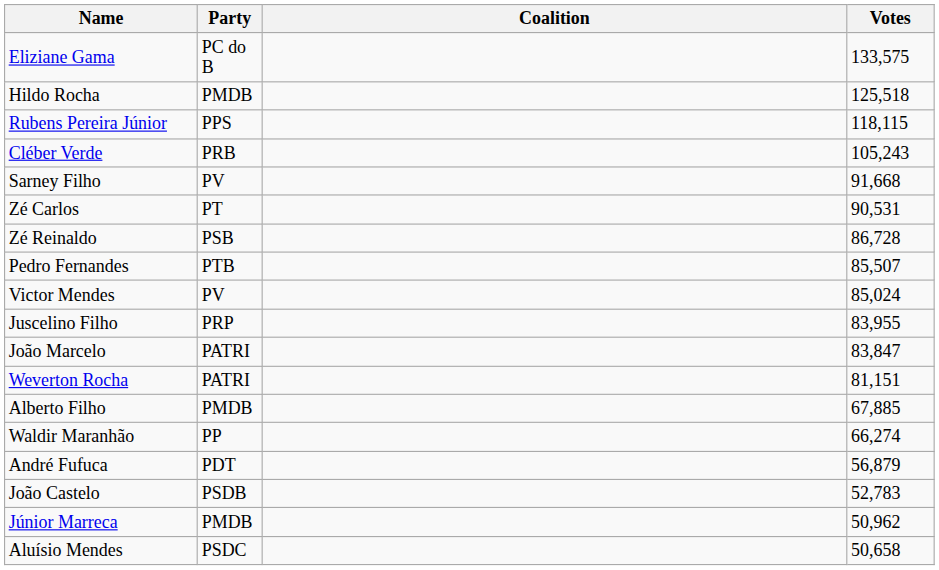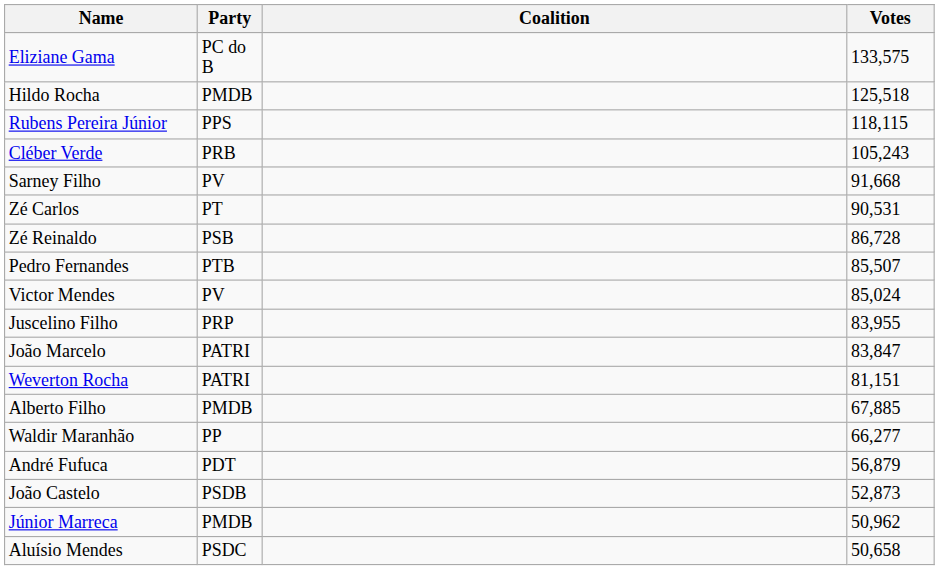Waldir Maranhão | Votes: 66,274 -> 66,277
João Castelo | Votes: 52,783 -> 52,873
